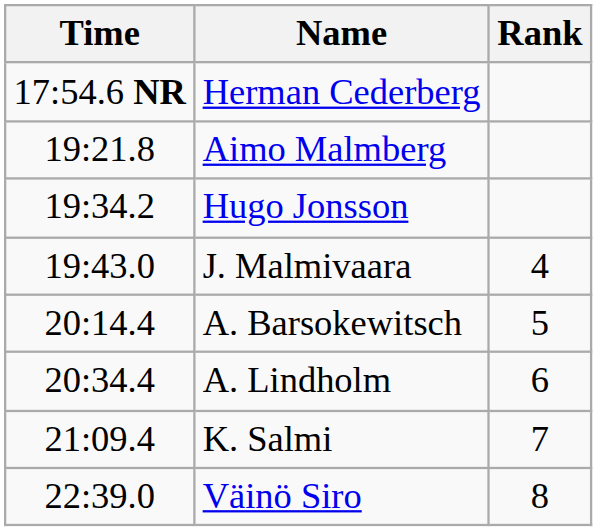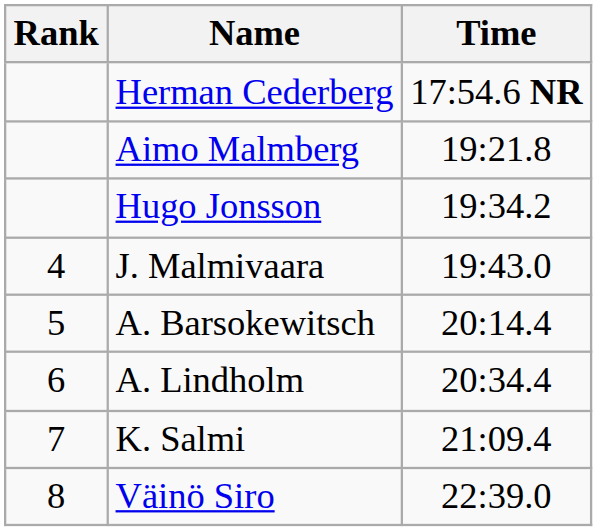columns swapped: Rank <-> Time
